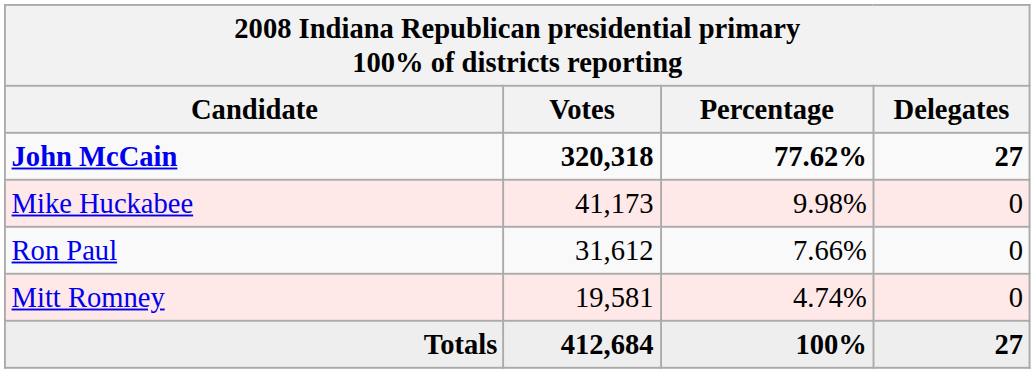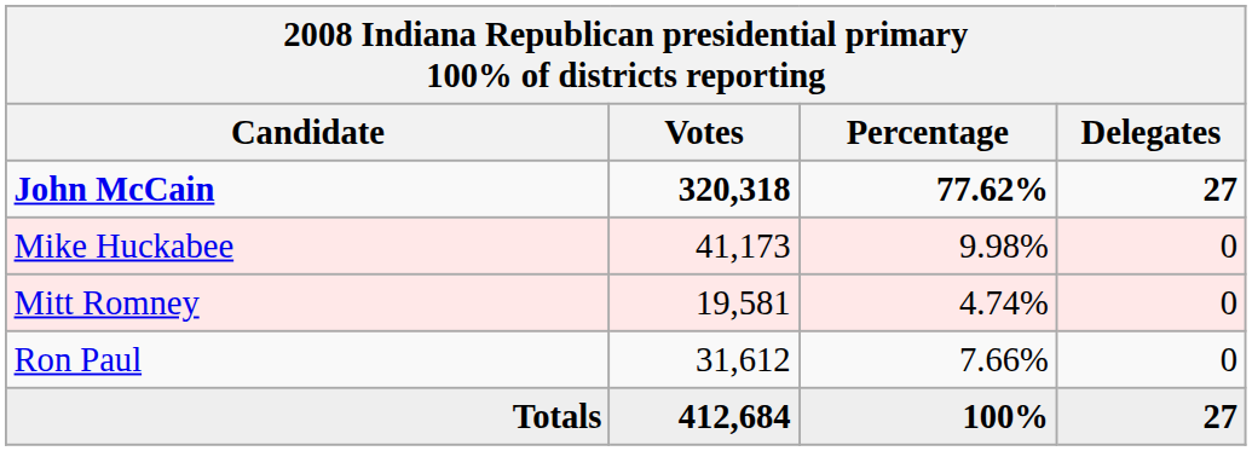rows swapped: Ron Paul <-> Mitt Romney
